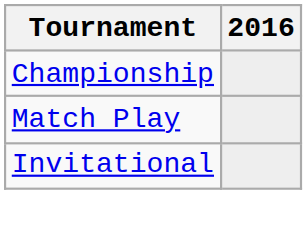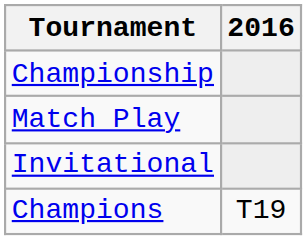+ row: Champions | T19
